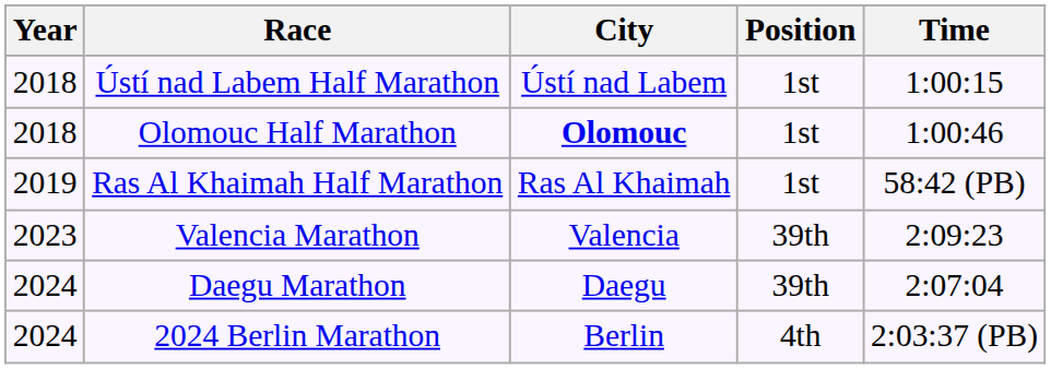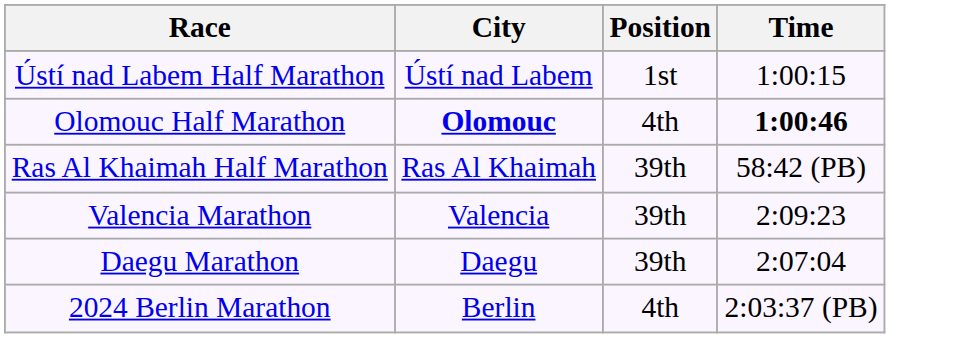- column: Year | 2018 | 2018 | 2019 | 2023 | 2024 | 2024
Olomouc Half Marathon | Position: 1st -> 4th
Olomouc Half Marathon | Time: normal -> bold
Ras Al Khaimah Half Marathon | Position: 1st -> 39th
